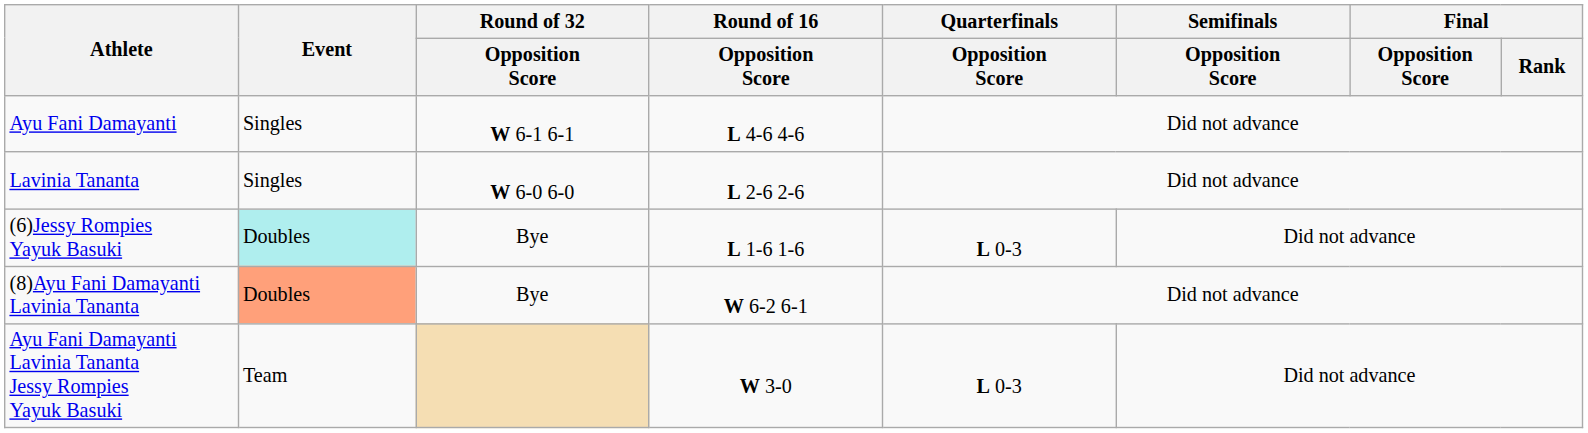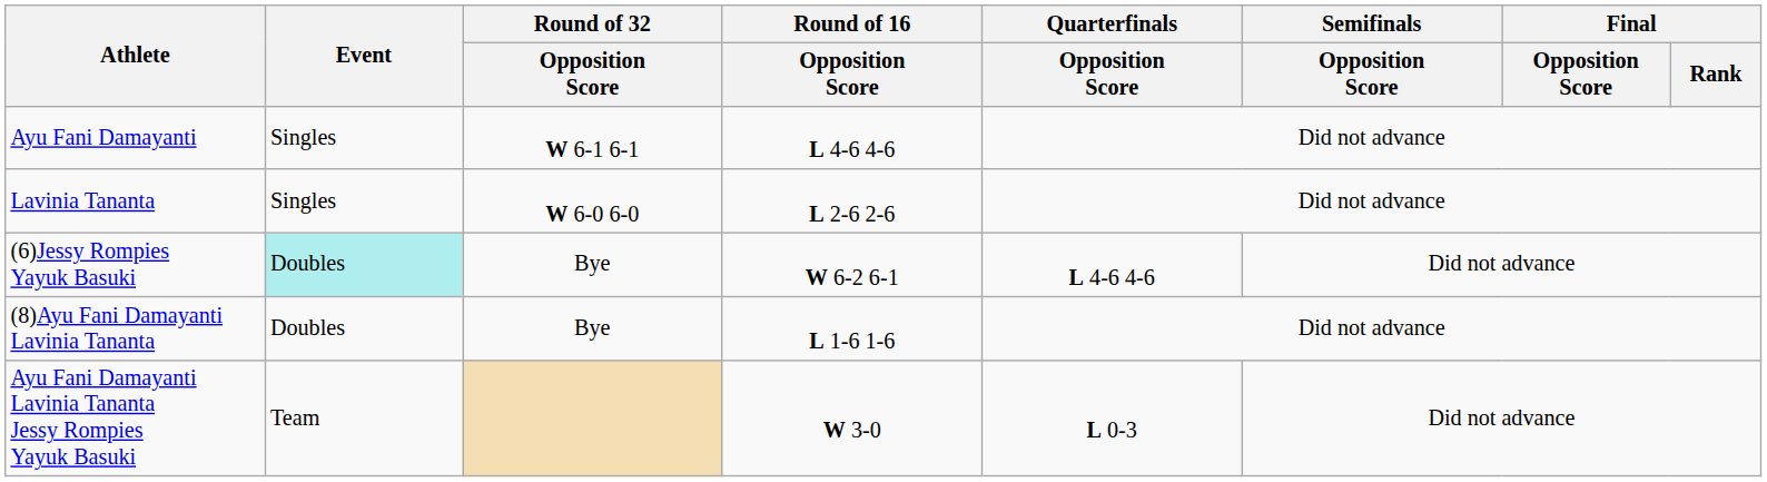(6)Jessy Rompies Yayuk Basuki | Round of 16 / Opposition Score: L 1-6 1-6 -> W 6-2 6-1
(6)Jessy Rompies Yayuk Basuki | Quarterfinals / Opposition Score: L 0-3 -> L 4-6 4-6
(8)Ayu Fani Damayanti Lavinia Tananta | Event: lightsalmon background -> no background
(8)Ayu Fani Damayanti Lavinia Tananta | Round of 16 / Opposition Score: W 6-2 6-1 -> L 1-6 1-6
